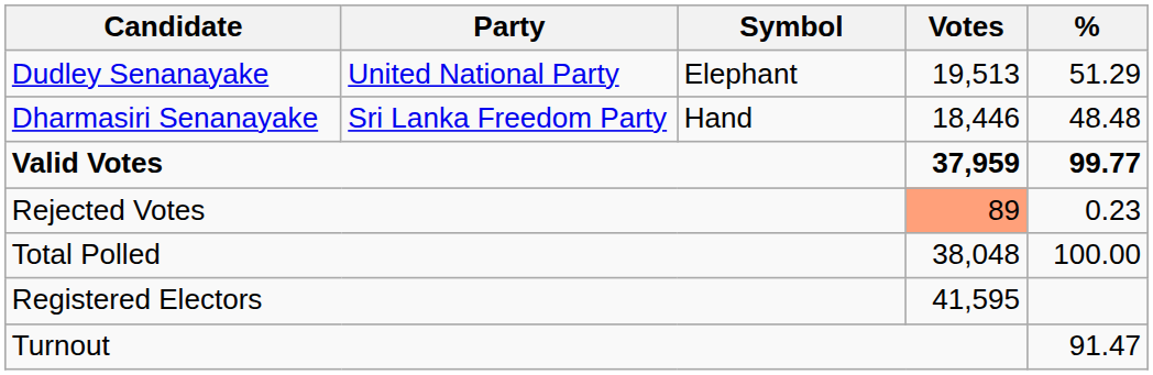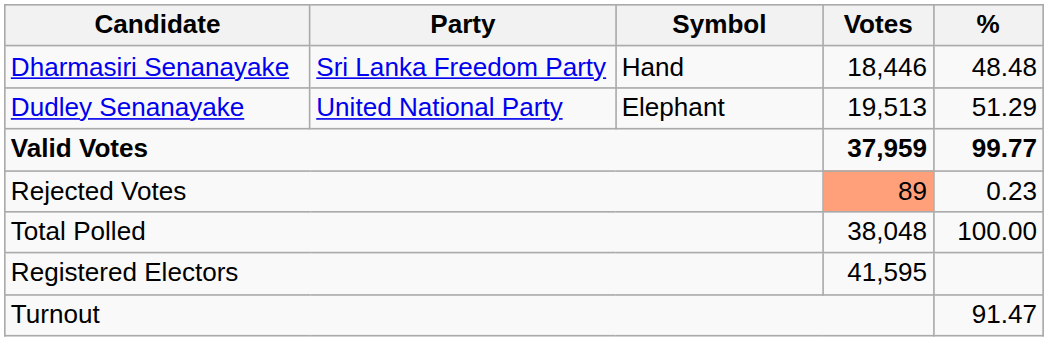rows swapped: Dudley Senanayake <-> Dharmasiri Senanayake
